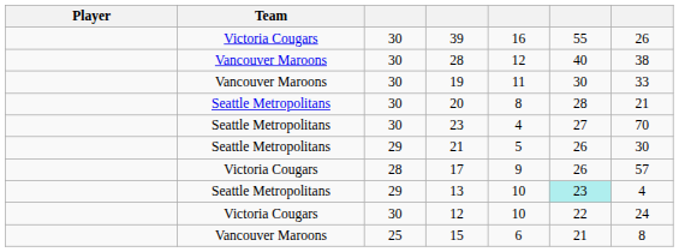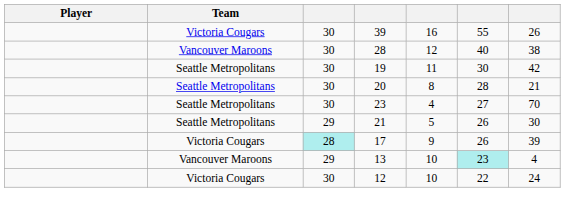19 | Team: Vancouver Maroons -> Seattle Metropolitans
19 | column 7: 33 -> 42
17 | column 3: no background -> paleturquoise background
17 | column 7: 57 -> 39
13 | Team: Seattle Metropolitans -> Vancouver Maroons
- row: Vancouver Maroons | 25 | 15 | 6 | 21 | 8
